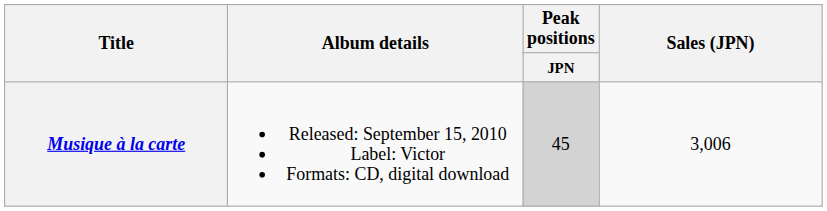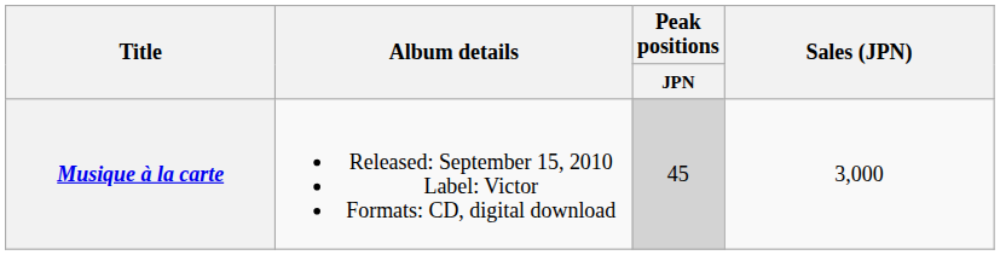Musique à la carte | Sales (JPN): 3,006 -> 3,000
